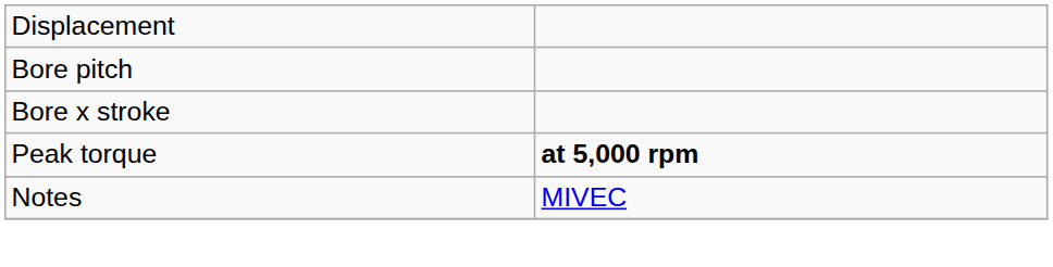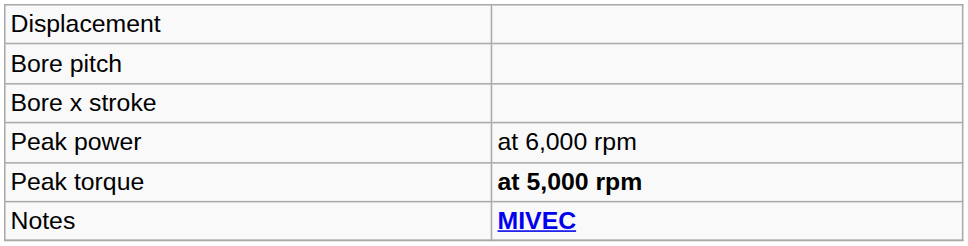+ row: Peak power | at 6,000 rpm
Notes | column 2: normal -> bold
